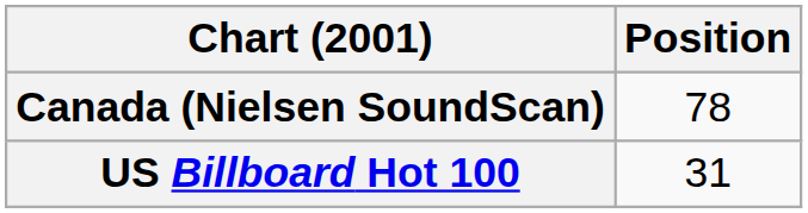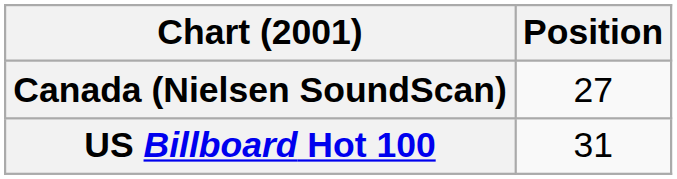Canada (Nielsen SoundScan) | Position: 78 -> 27
